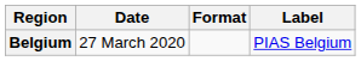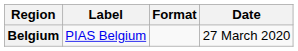columns swapped: Date <-> Label
